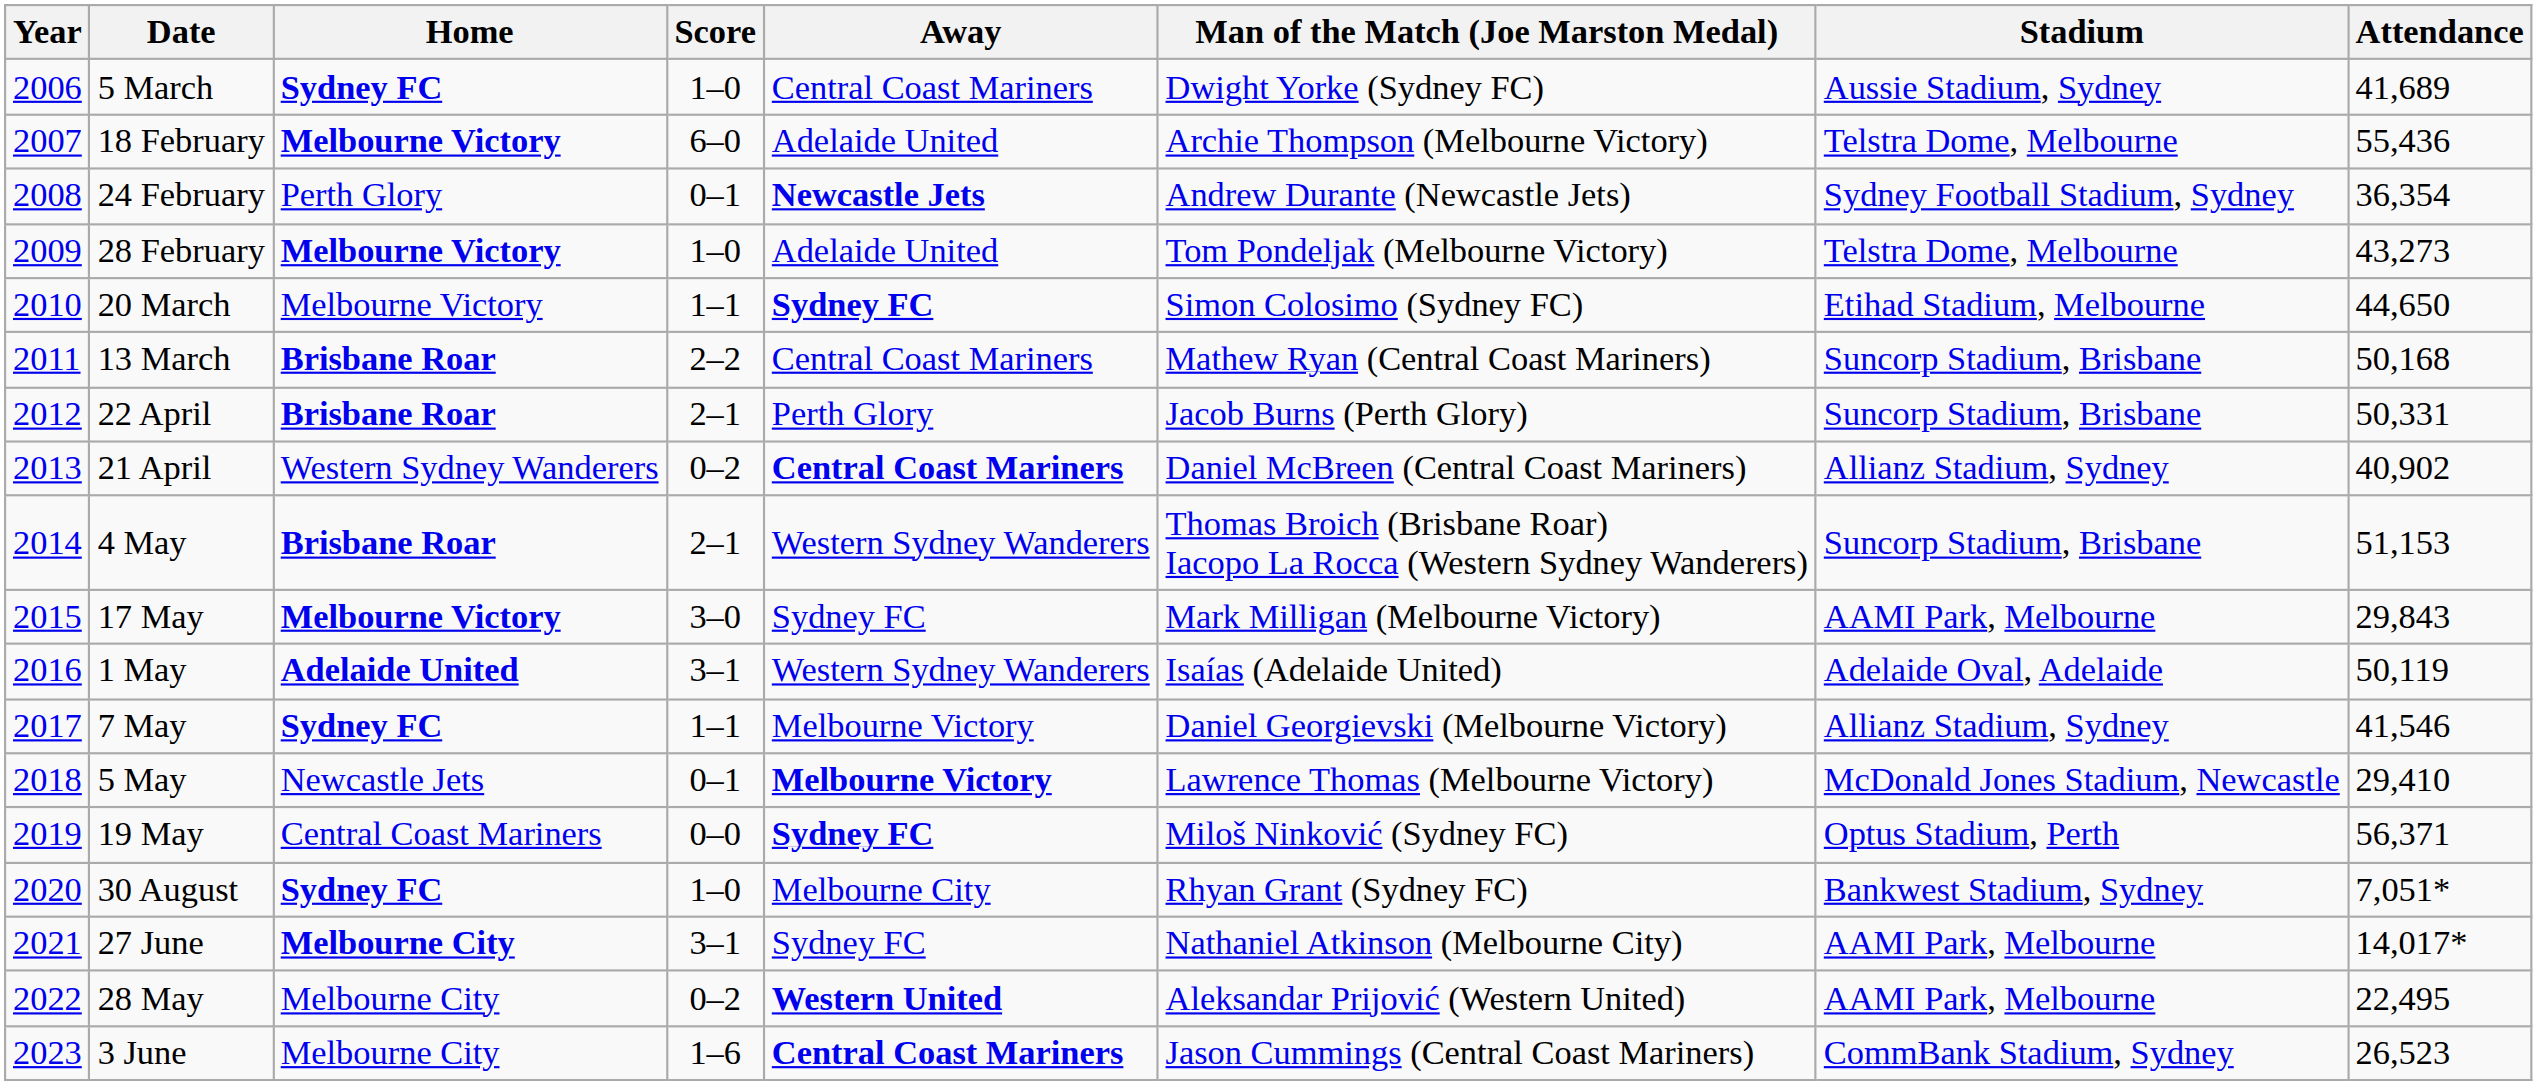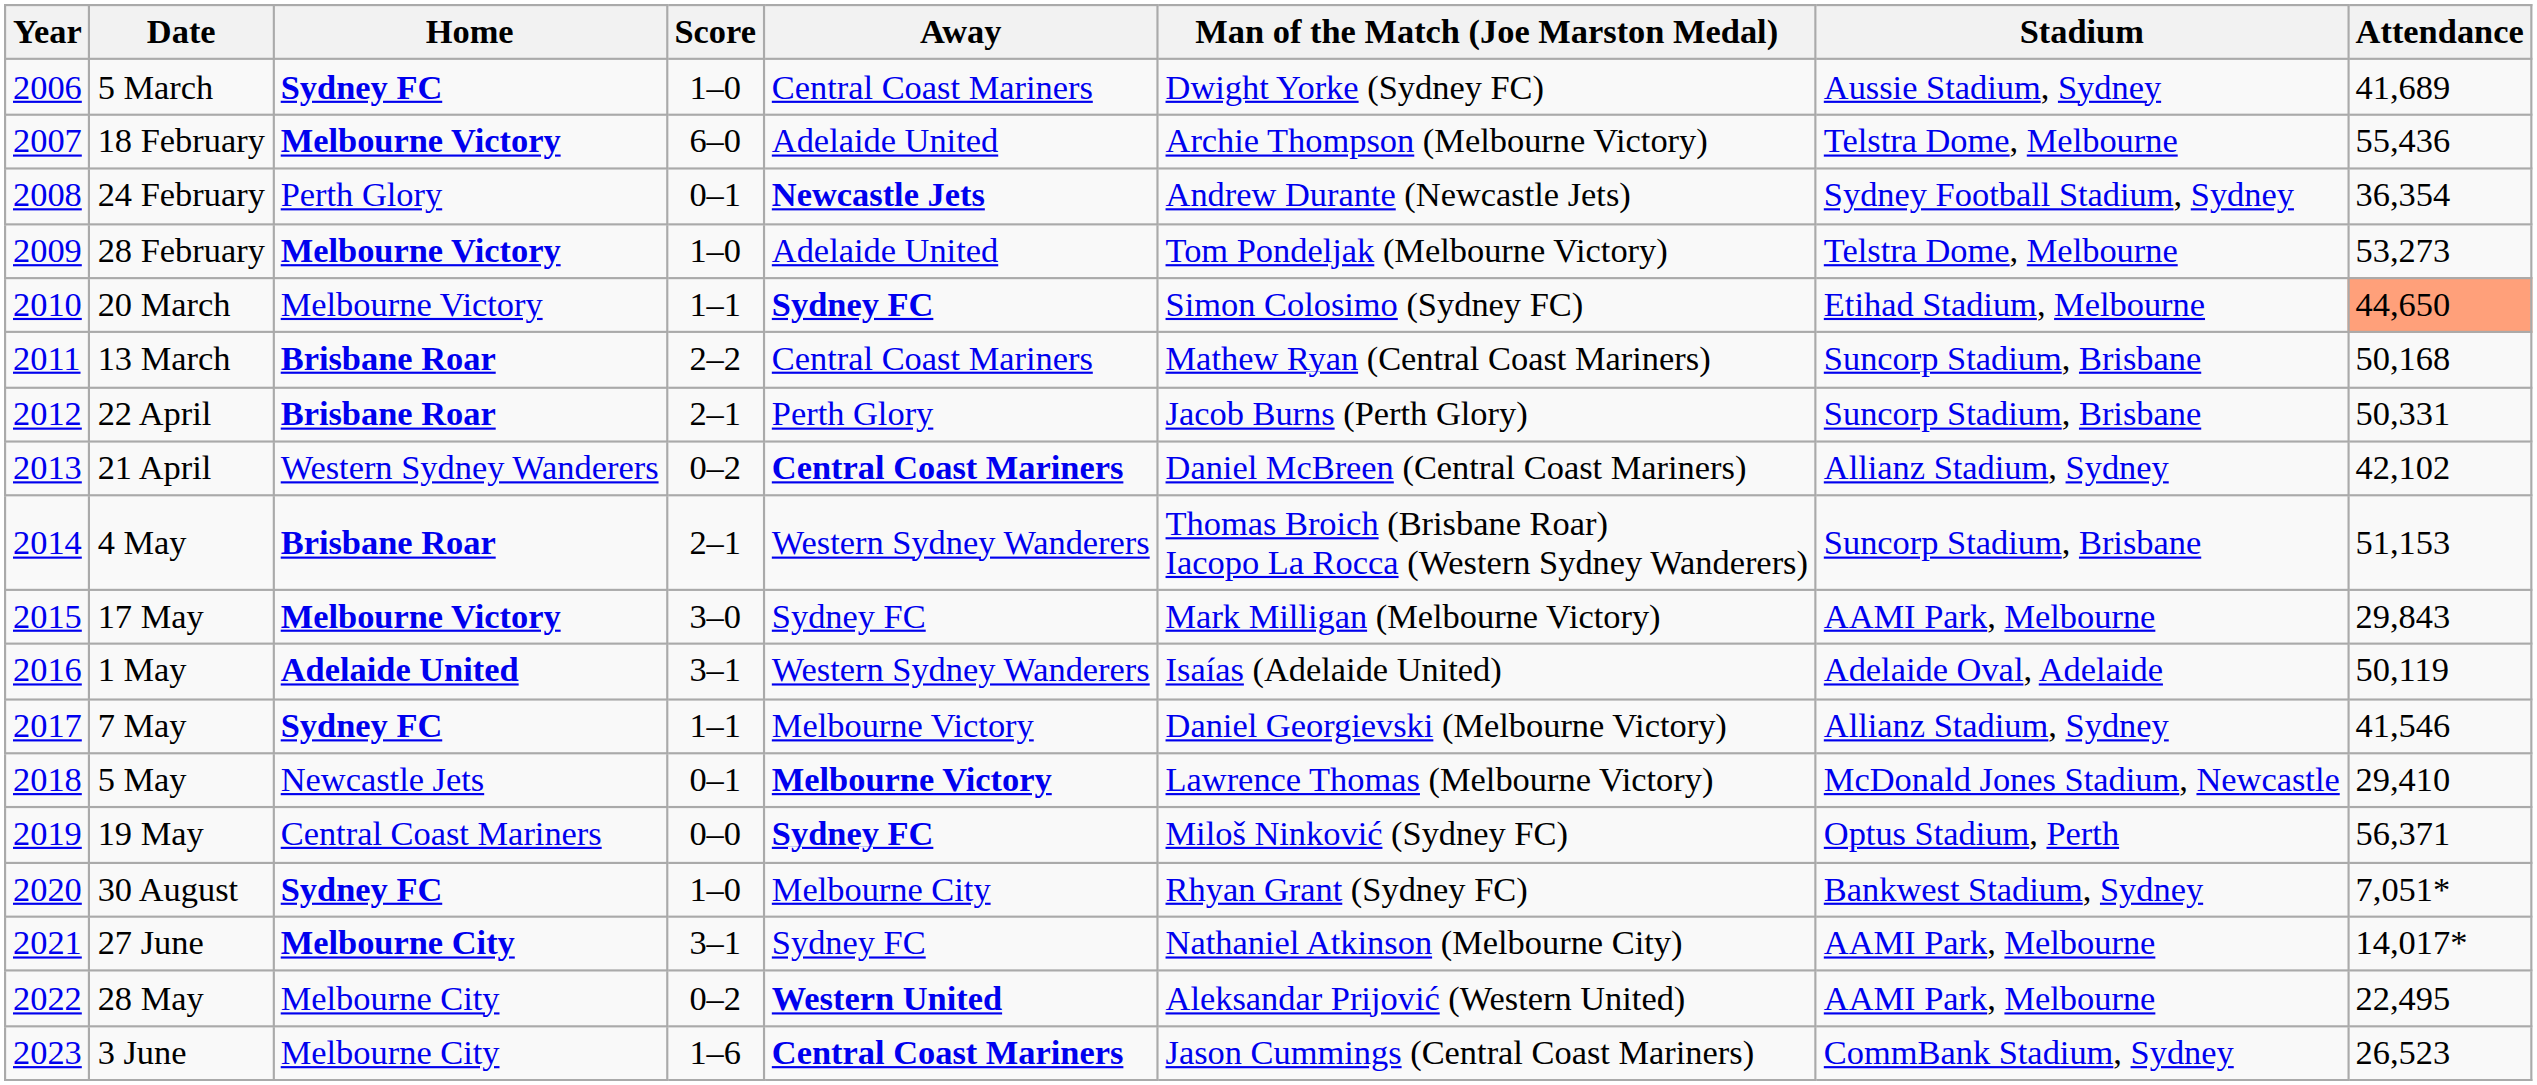28 February | Attendance: 43,273 -> 53,273
20 March | Attendance: no background -> lightsalmon background
21 April | Attendance: 40,902 -> 42,102
